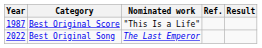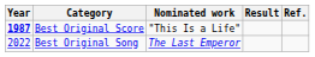columns swapped: Result <-> Ref.
Best Original Score | Year: normal -> bold
